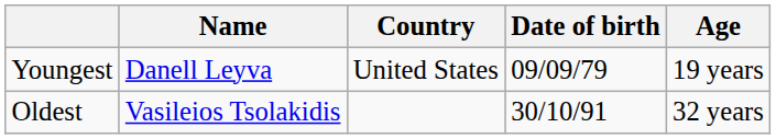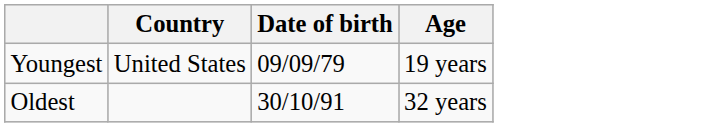- column: Name | Danell Leyva | Vasileios Tsolakidis
